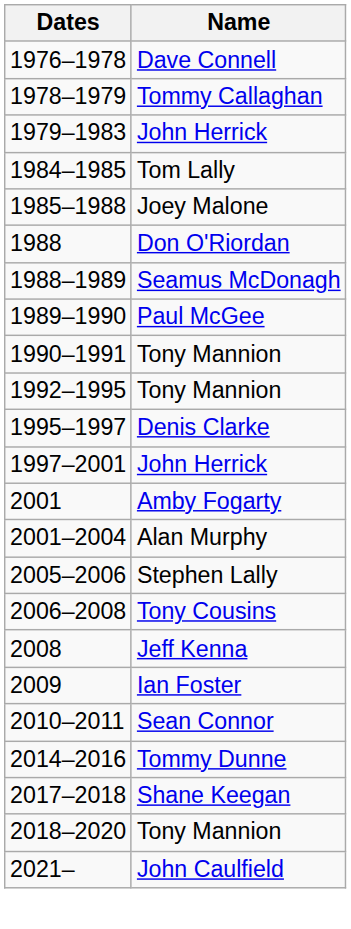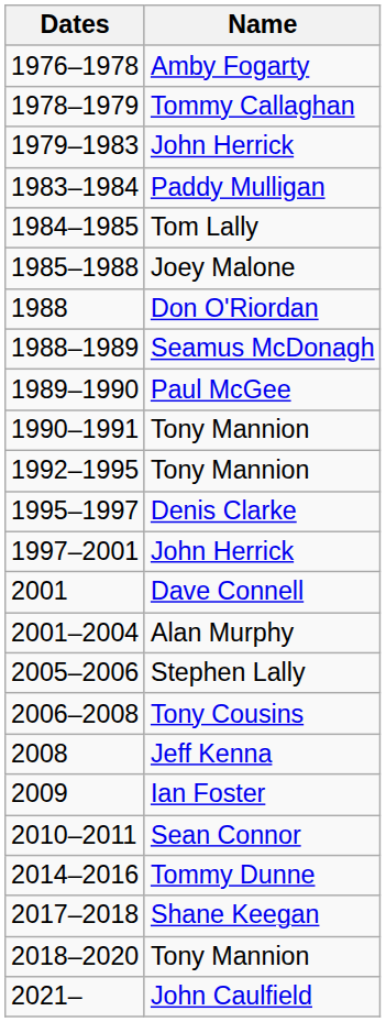1976–1978 | Name: Dave Connell -> Amby Fogarty
+ row: 1983–1984 | Paddy Mulligan
2001 | Name: Amby Fogarty -> Dave Connell
